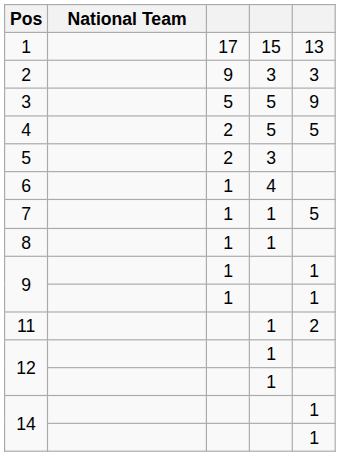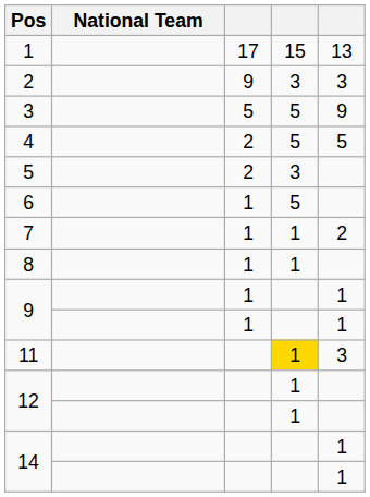6 | column 4: 4 -> 5
7 | column 5: 5 -> 2
11 | column 4: no background -> gold background
11 | column 5: 2 -> 3
